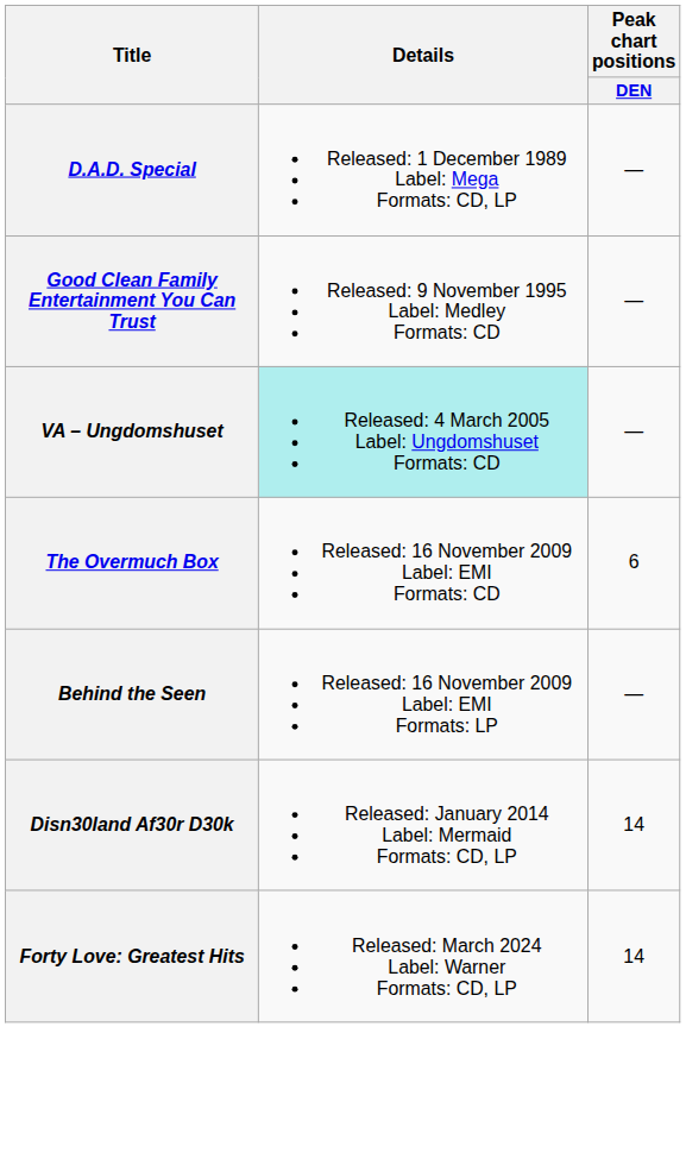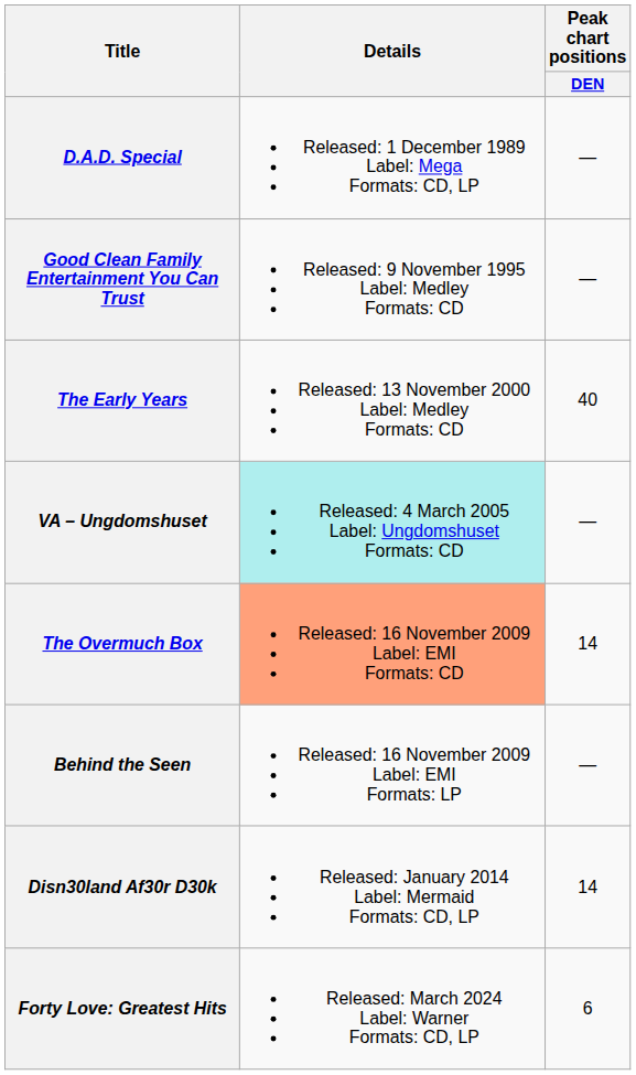+ row: The Early Years | Released: 13 November 2000 Label: Medley Formats: CD | 40
The Overmuch Box | Details: no background -> lightsalmon background
The Overmuch Box | Peak chart positions / DEN: 6 -> 14
Forty Love: Greatest Hits | Peak chart positions / DEN: 14 -> 6
